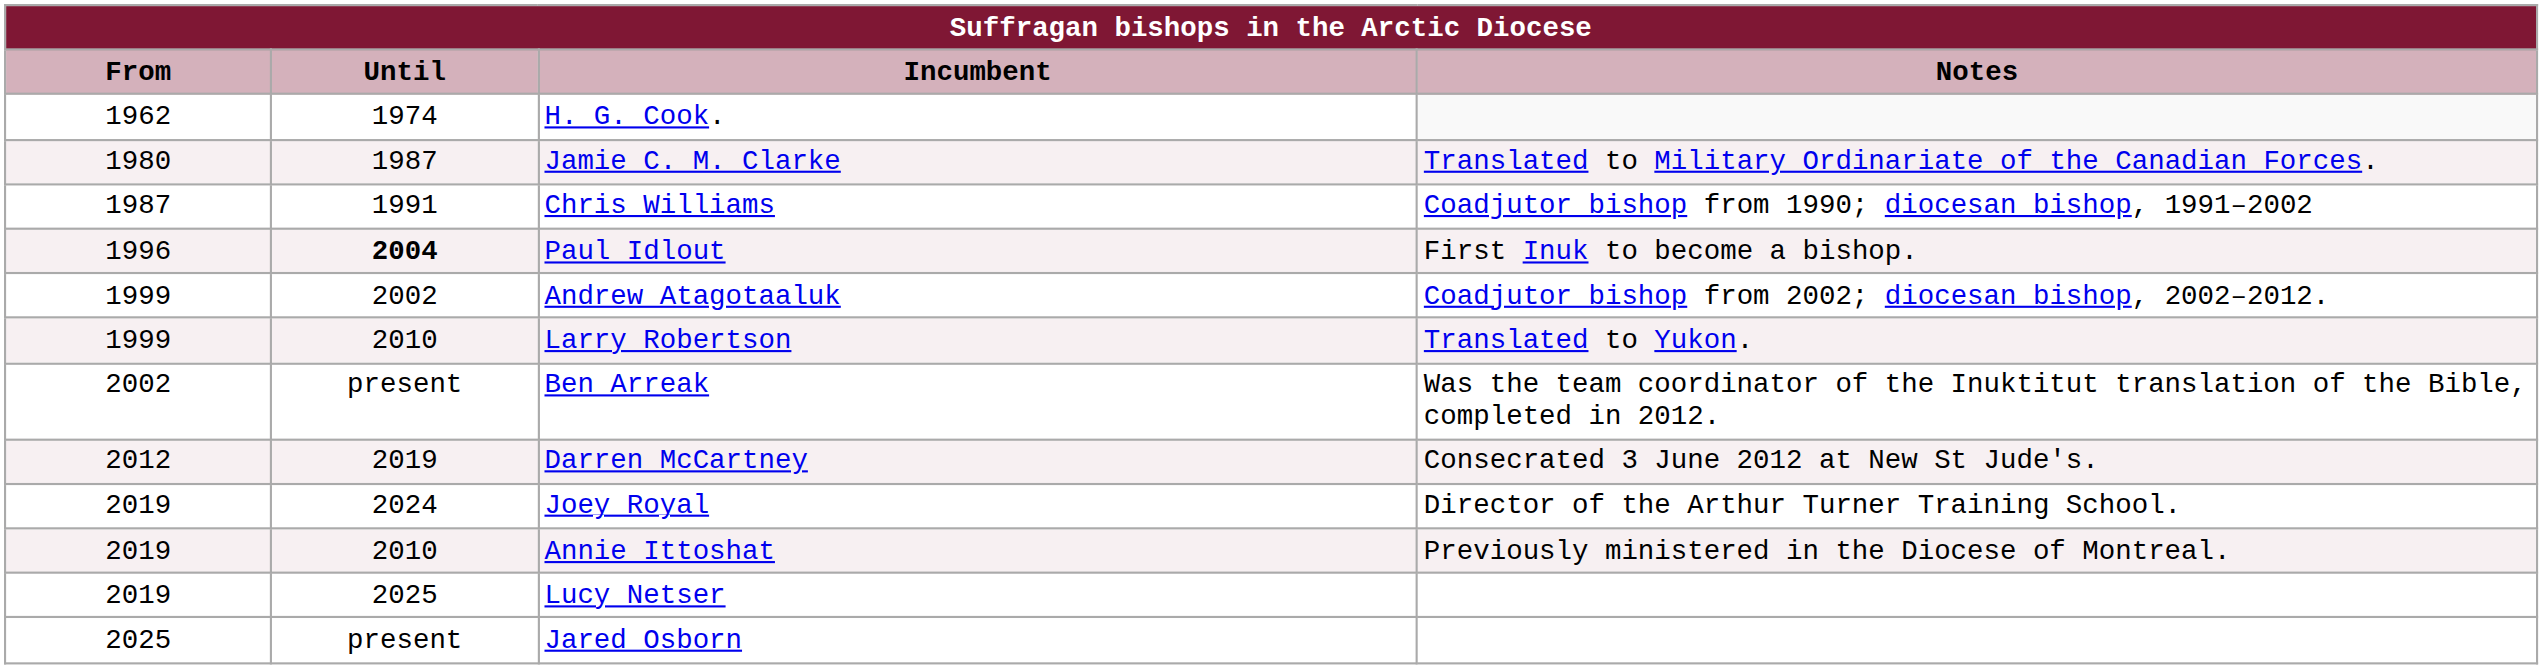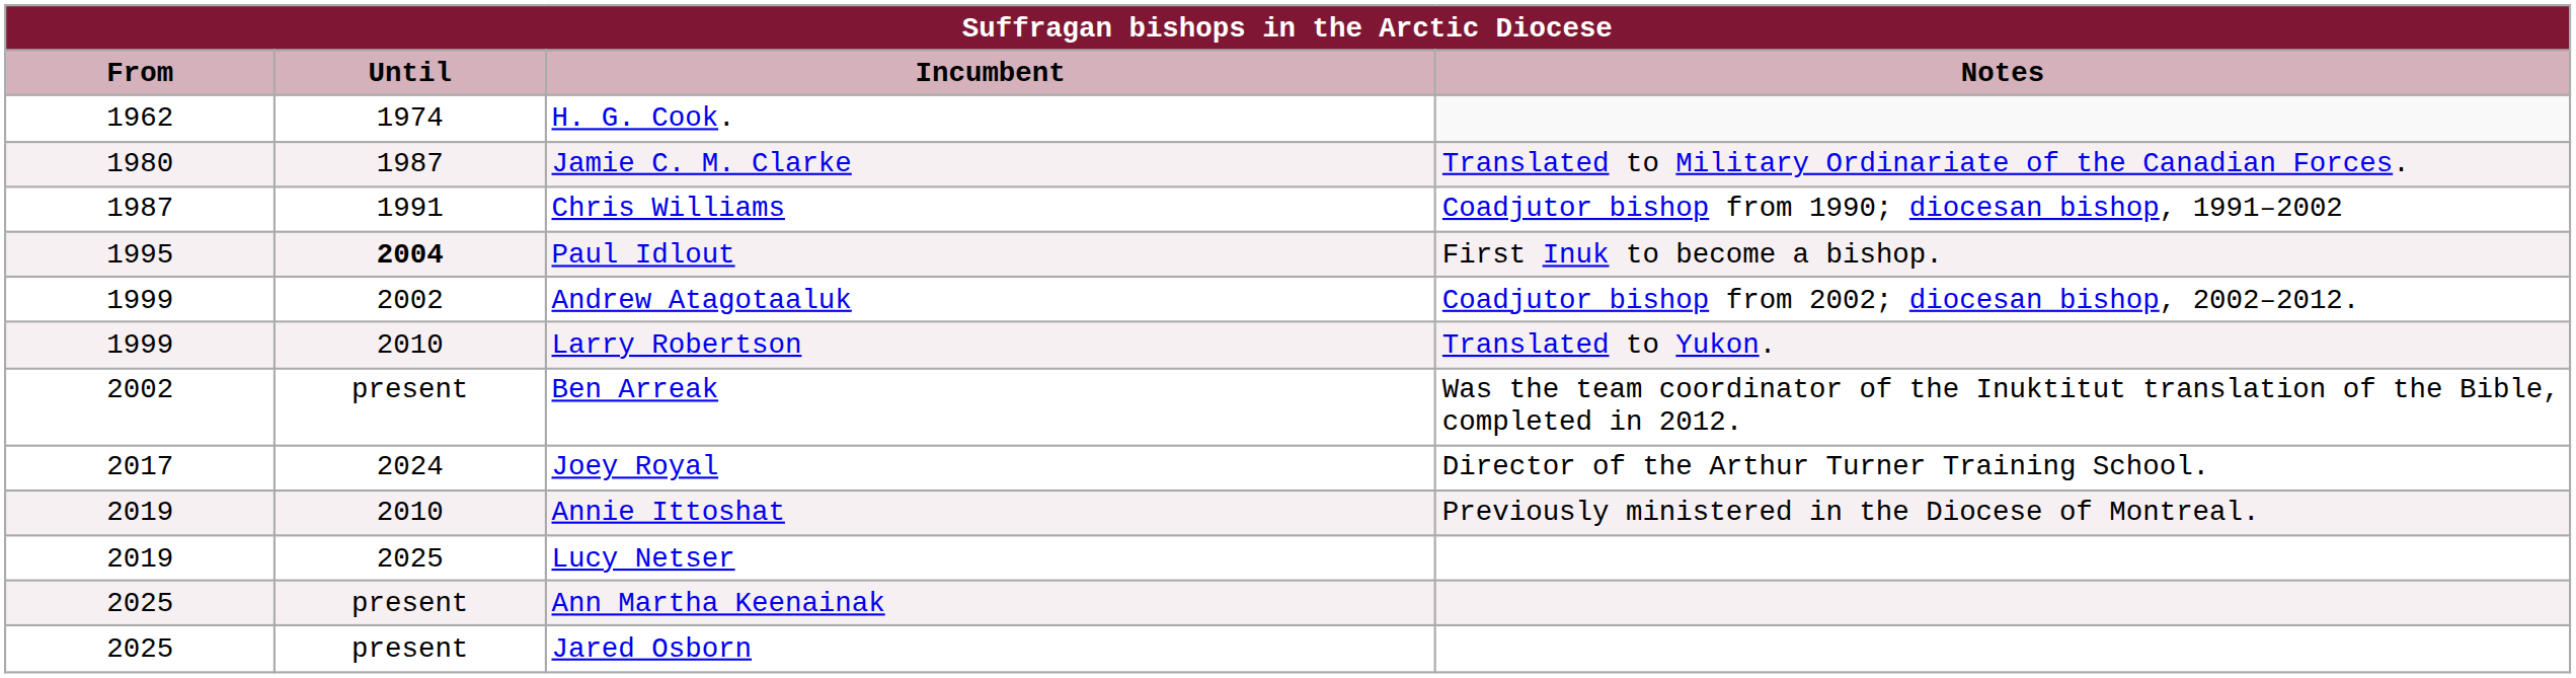Paul Idlout | From: 1996 -> 1995
- row: 2012 | 2019 | Darren McCartney | Consecrated 3 June 2012 at New St Jude's.
Joey Royal | From: 2019 -> 2017
+ row: 2025 | present | Ann Martha Keenainak
